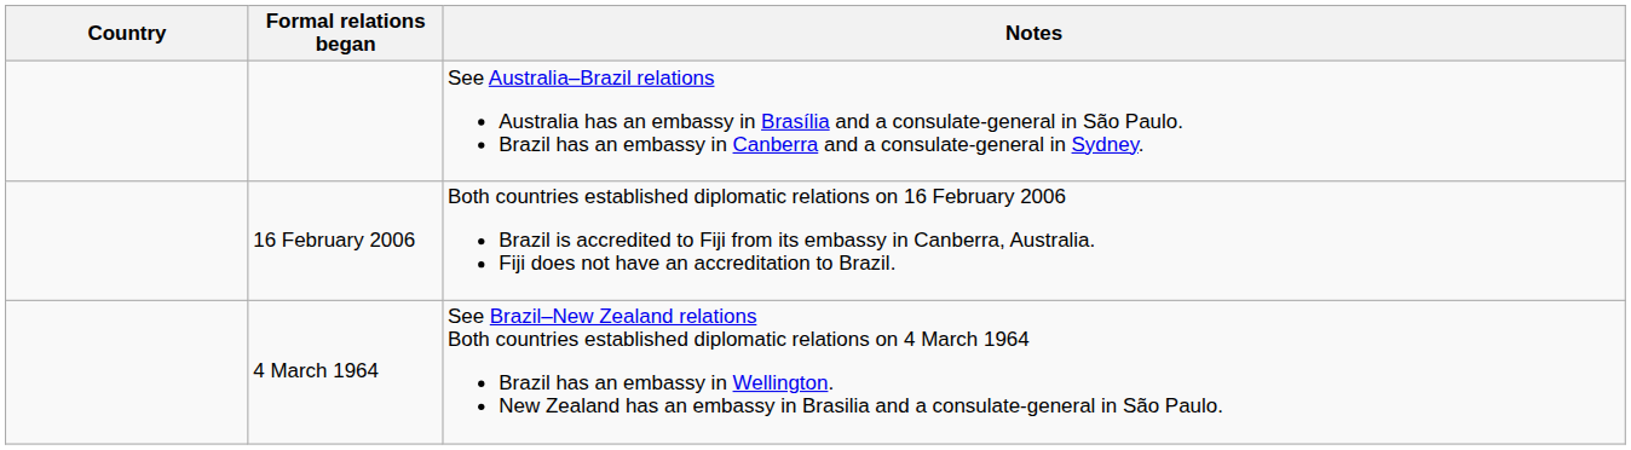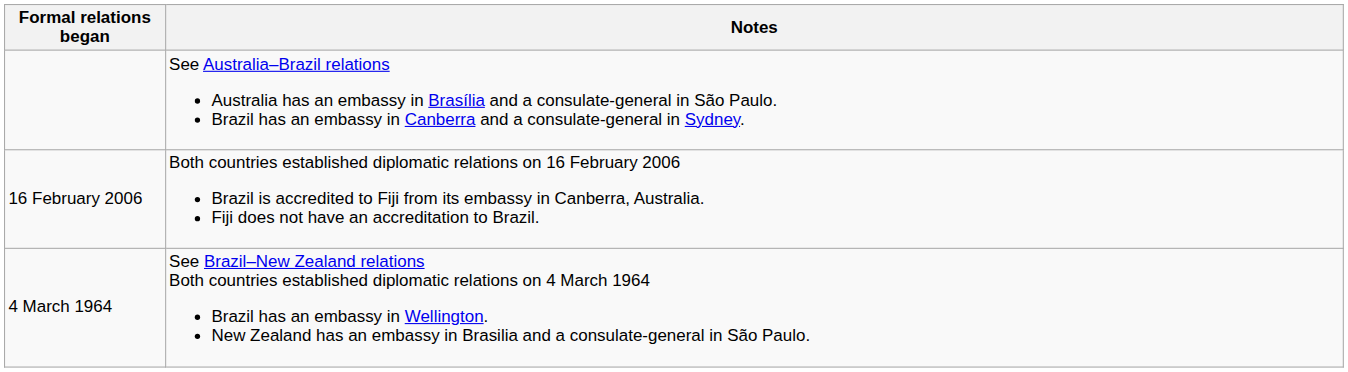- column: Country
